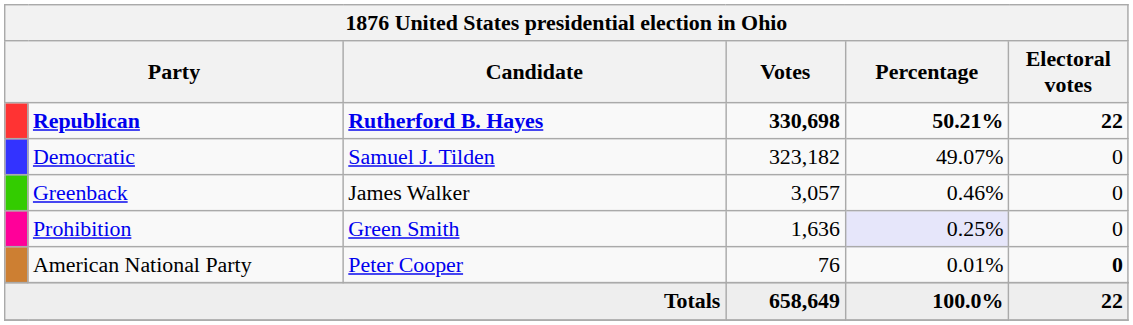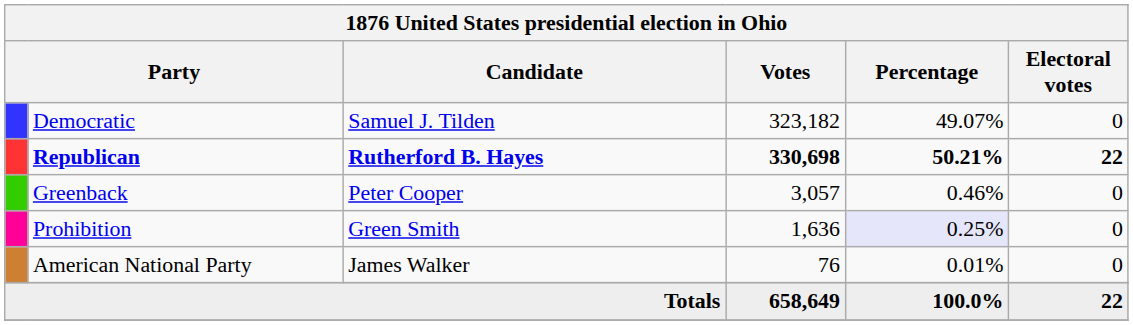rows swapped: Republican <-> Democratic
Greenback | Candidate: James Walker -> Peter Cooper
American National Party | Candidate: Peter Cooper -> James Walker
American National Party | Electoral votes: bold -> normal
